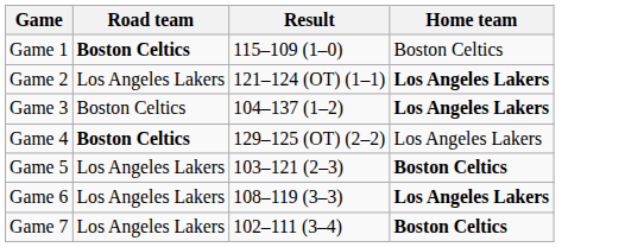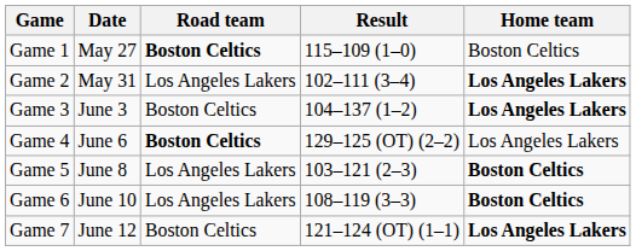+ column: Date | May 27 | May 31 | June 3 | June 6 | June 8 | June 10 | June 12
Game 2 | Result: 121–124 (OT) (1–1) -> 102–111 (3–4)
Game 6 | Home team: Los Angeles Lakers -> Boston Celtics
Game 7 | Road team: Los Angeles Lakers -> Boston Celtics
Game 7 | Result: 102–111 (3–4) -> 121–124 (OT) (1–1)
Game 7 | Home team: Boston Celtics -> Los Angeles Lakers
